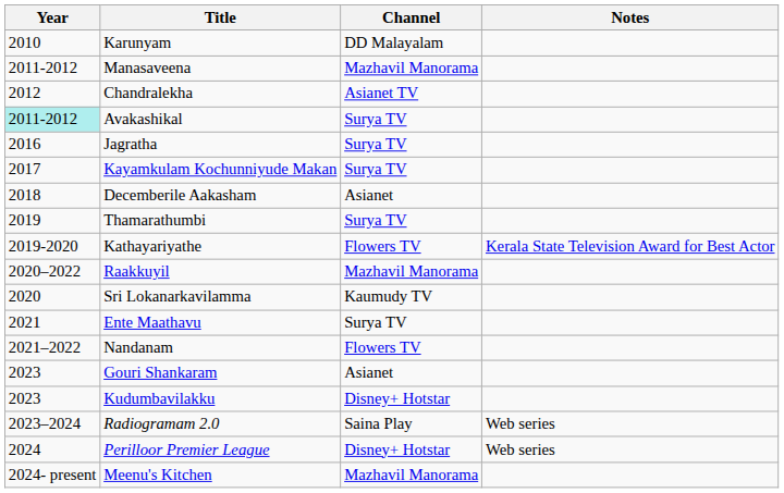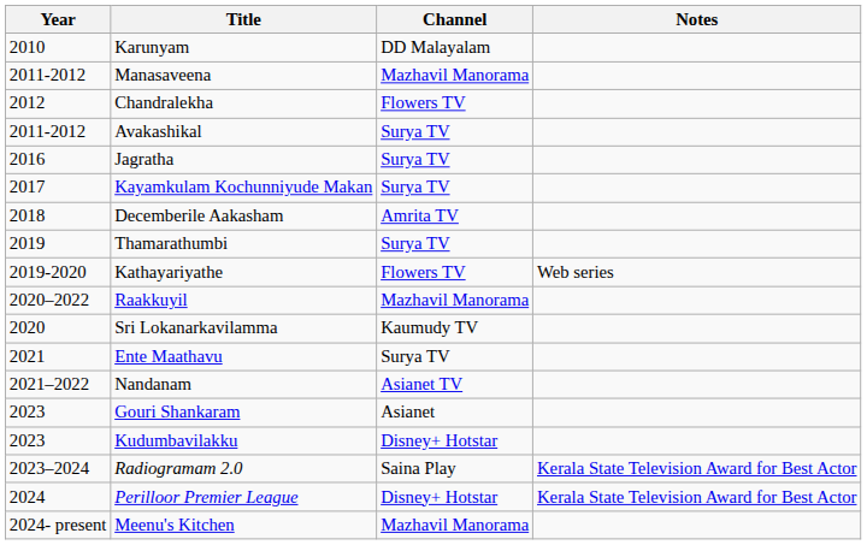Chandralekha | Channel: Asianet TV -> Flowers TV
Avakashikal | Year: paleturquoise background -> no background
Decemberile Aakasham | Channel: Asianet -> Amrita TV
Kathayariyathe | Notes: Kerala State Television Award for Best Actor -> Web series
Nandanam | Channel: Flowers TV -> Asianet TV
Radiogramam 2.0 | Notes: Web series -> Kerala State Television Award for Best Actor
Perilloor Premier League | Notes: Web series -> Kerala State Television Award for Best Actor
